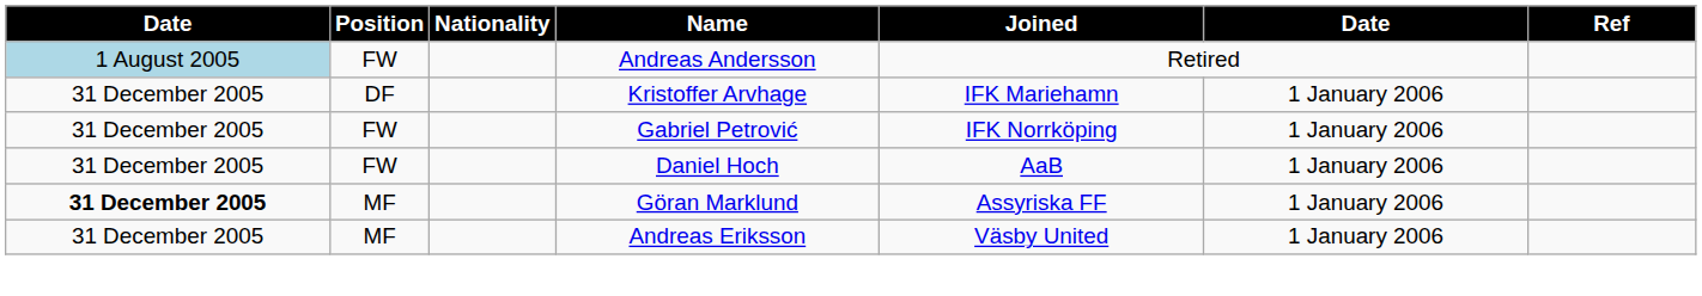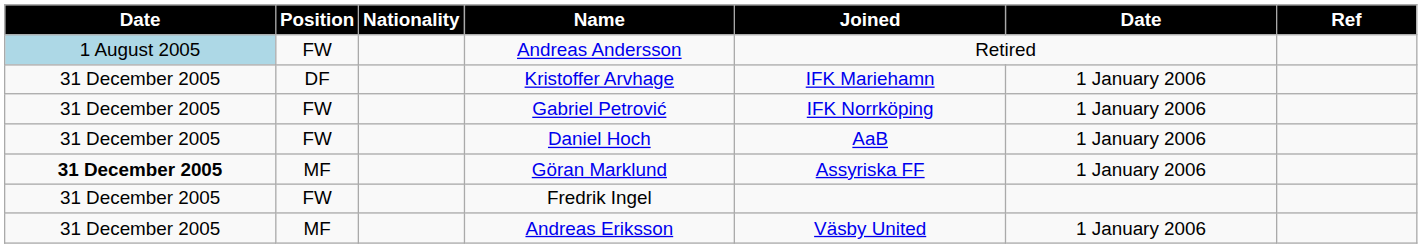+ row: 31 December 2005 | FW | Fredrik Ingel
